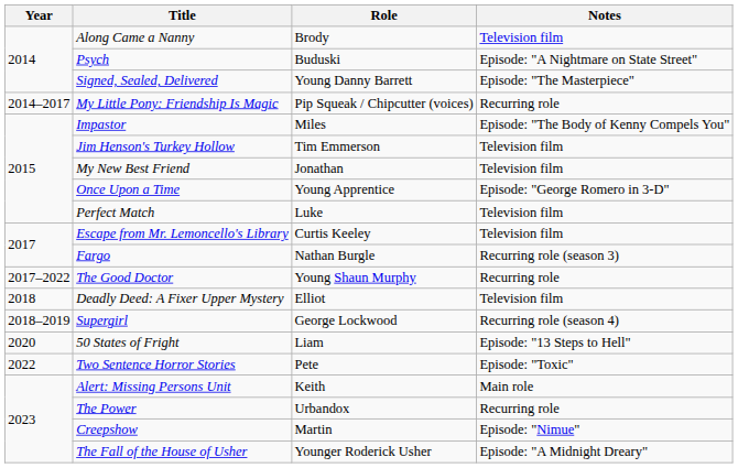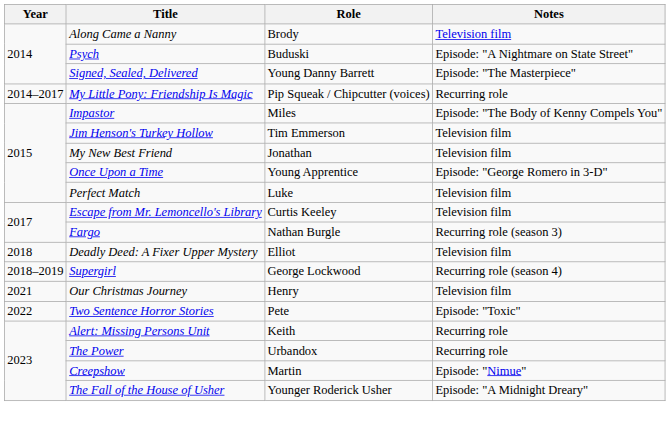- row: 2017–2022 | The Good Doctor | Young Shaun Murphy | Recurring role
- row: 2020 | 50 States of Fright | Liam | Episode: "13 Steps to Hell"
+ row: 2021 | Our Christmas Journey | Henry | Television film
Alert: Missing Persons Unit | Notes: Main role -> Recurring role
